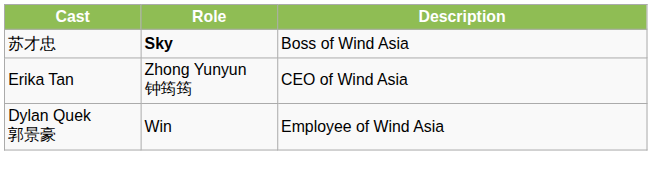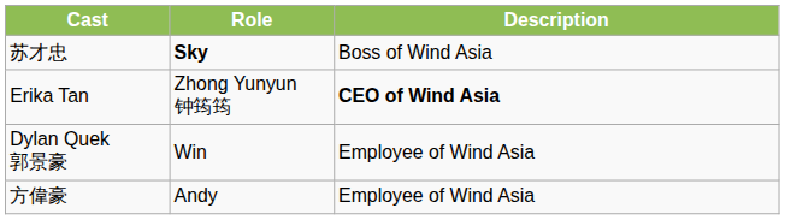Erika Tan | Description: normal -> bold
+ row: 方偉豪 | Andy | Employee of Wind Asia
